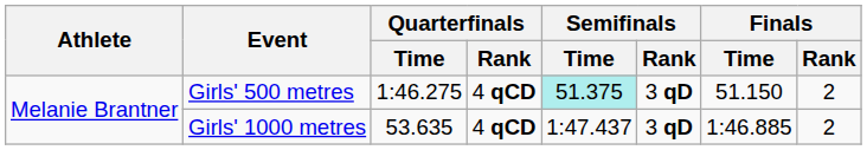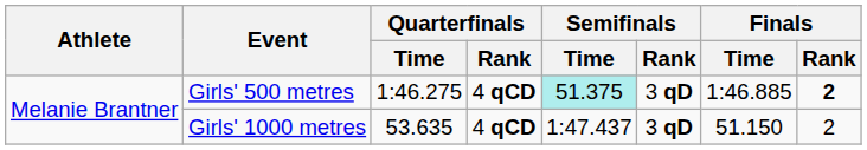Girls' 500 metres | Finals / Time: 51.150 -> 1:46.885
Girls' 500 metres | Finals / Rank: normal -> bold
Girls' 1000 metres | Finals / Time: 1:46.885 -> 51.150
